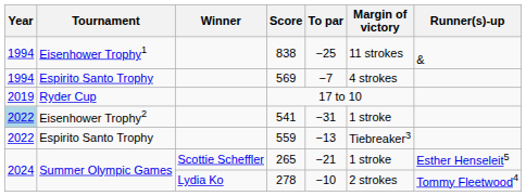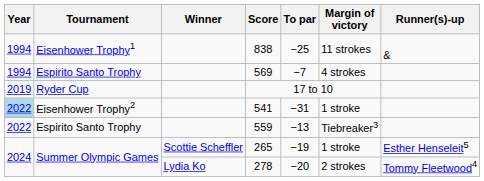265 | To par: −21 -> −19
278 | To par: −10 -> −20
